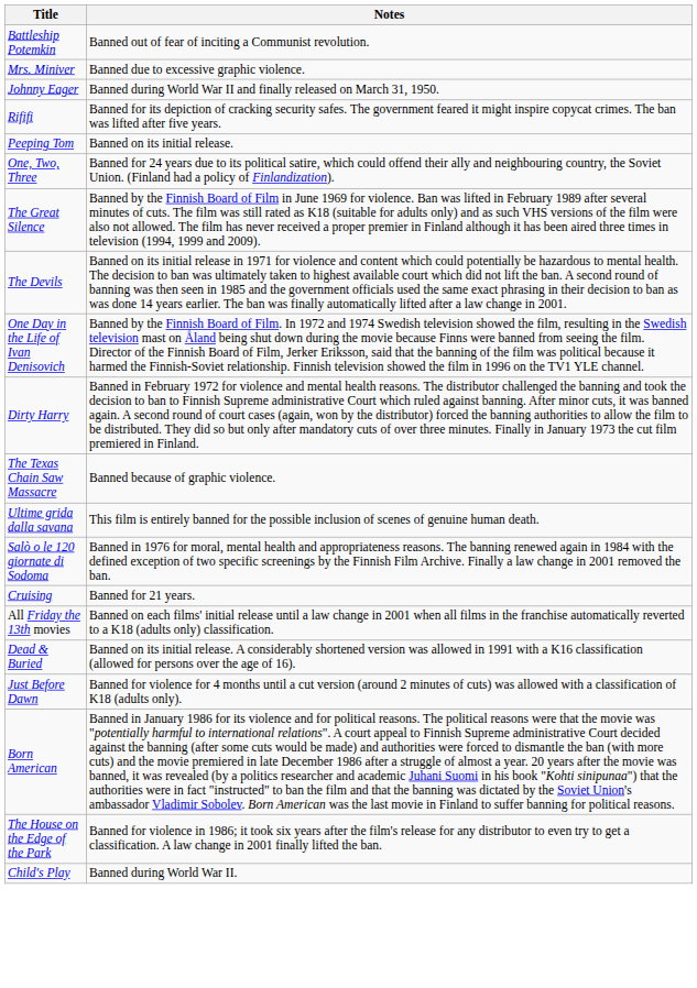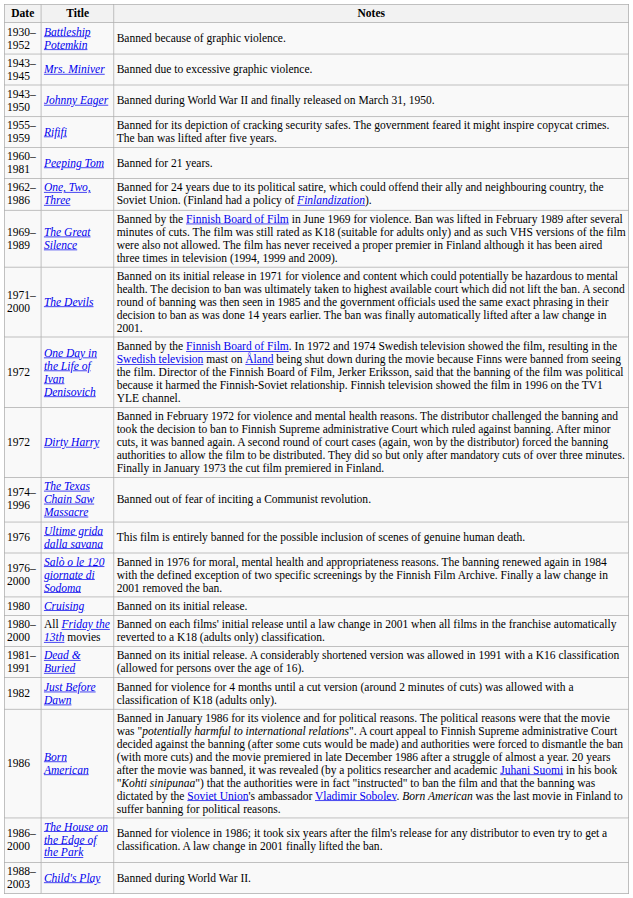+ column: Date | 1930–1952 | 1943–1945 | 1943–1950 | 1955–1959 | 1960–1981 | 1962–1986 | 1969–1989 | 1971–2000 | 1972 | 1972 | 1974–1996 | 1976 | 1976–2000 | 1980 | 1980–2000 | 1981–1991 | 1982 | 1986 | 1986–2000 | 1988–2003
Battleship Potemkin | Notes: Banned out of fear of inciting a Communist revolution. -> Banned because of graphic violence.
Peeping Tom | Notes: Banned on its initial release. -> Banned for 21 years.
The Texas Chain Saw Massacre | Notes: Banned because of graphic violence. -> Banned out of fear of inciting a Communist revolution.
Cruising | Notes: Banned for 21 years. -> Banned on its initial release.
